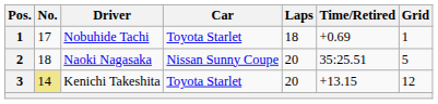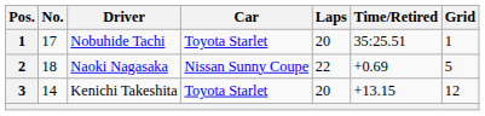Nobuhide Tachi | Laps: 18 -> 20
Nobuhide Tachi | Time/Retired: +0.69 -> 35:25.51
Naoki Nagasaka | Laps: 20 -> 22
Naoki Nagasaka | Time/Retired: 35:25.51 -> +0.69
Kenichi Takeshita | No.: khaki background -> no background
